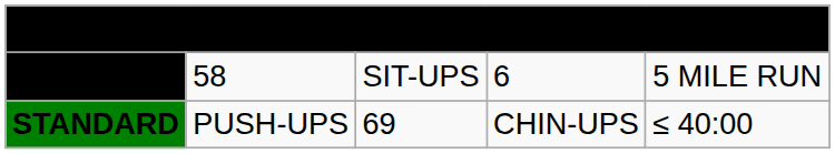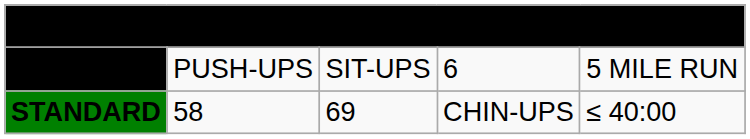EVENTS | column 2: 58 -> PUSH-UPS
STANDARD | column 2: PUSH-UPS -> 58
